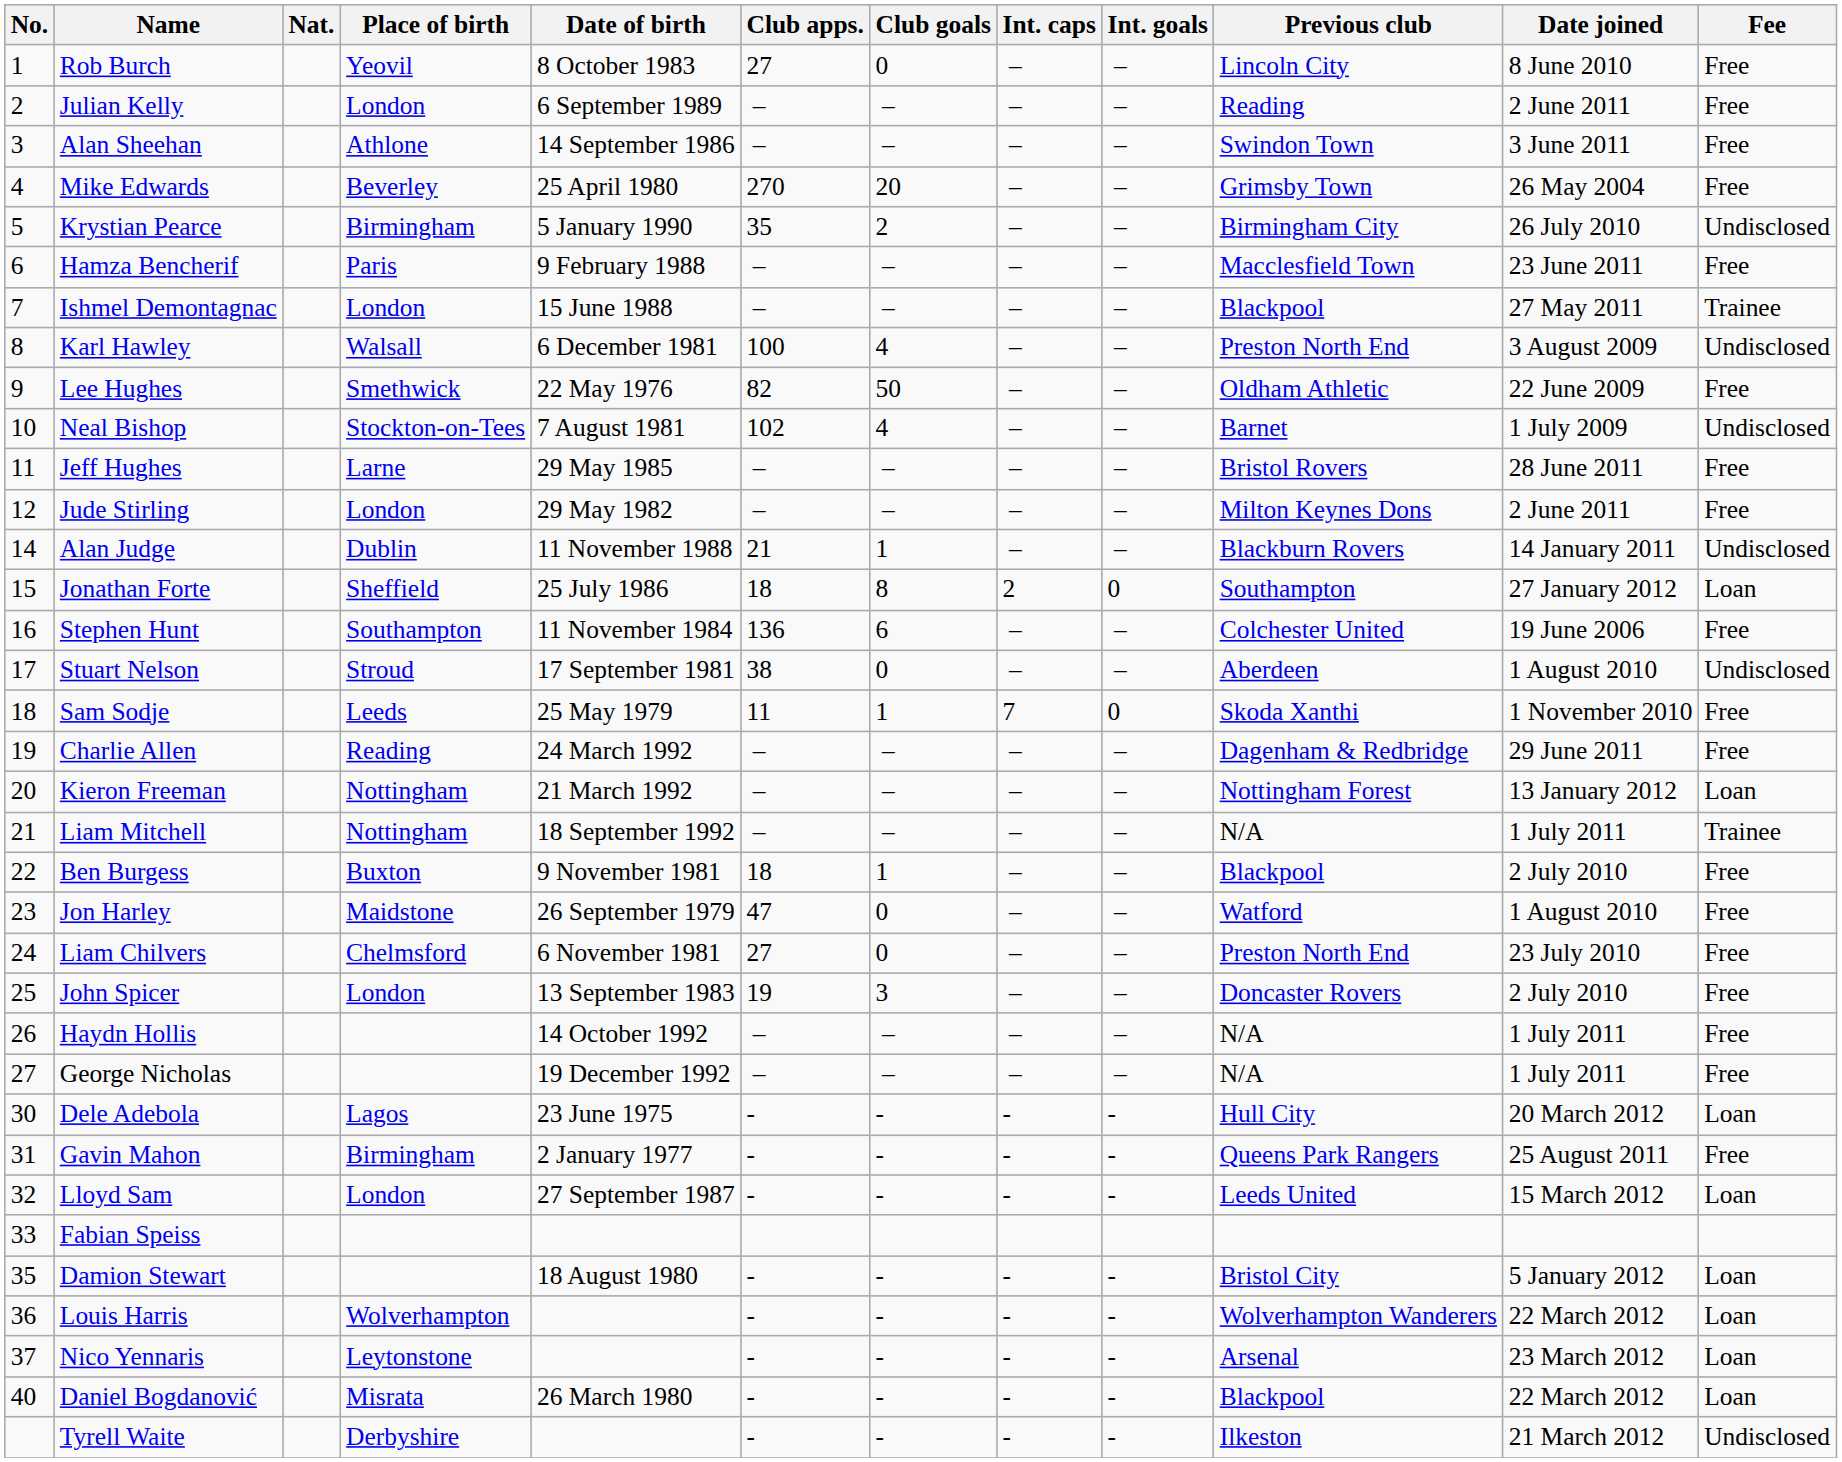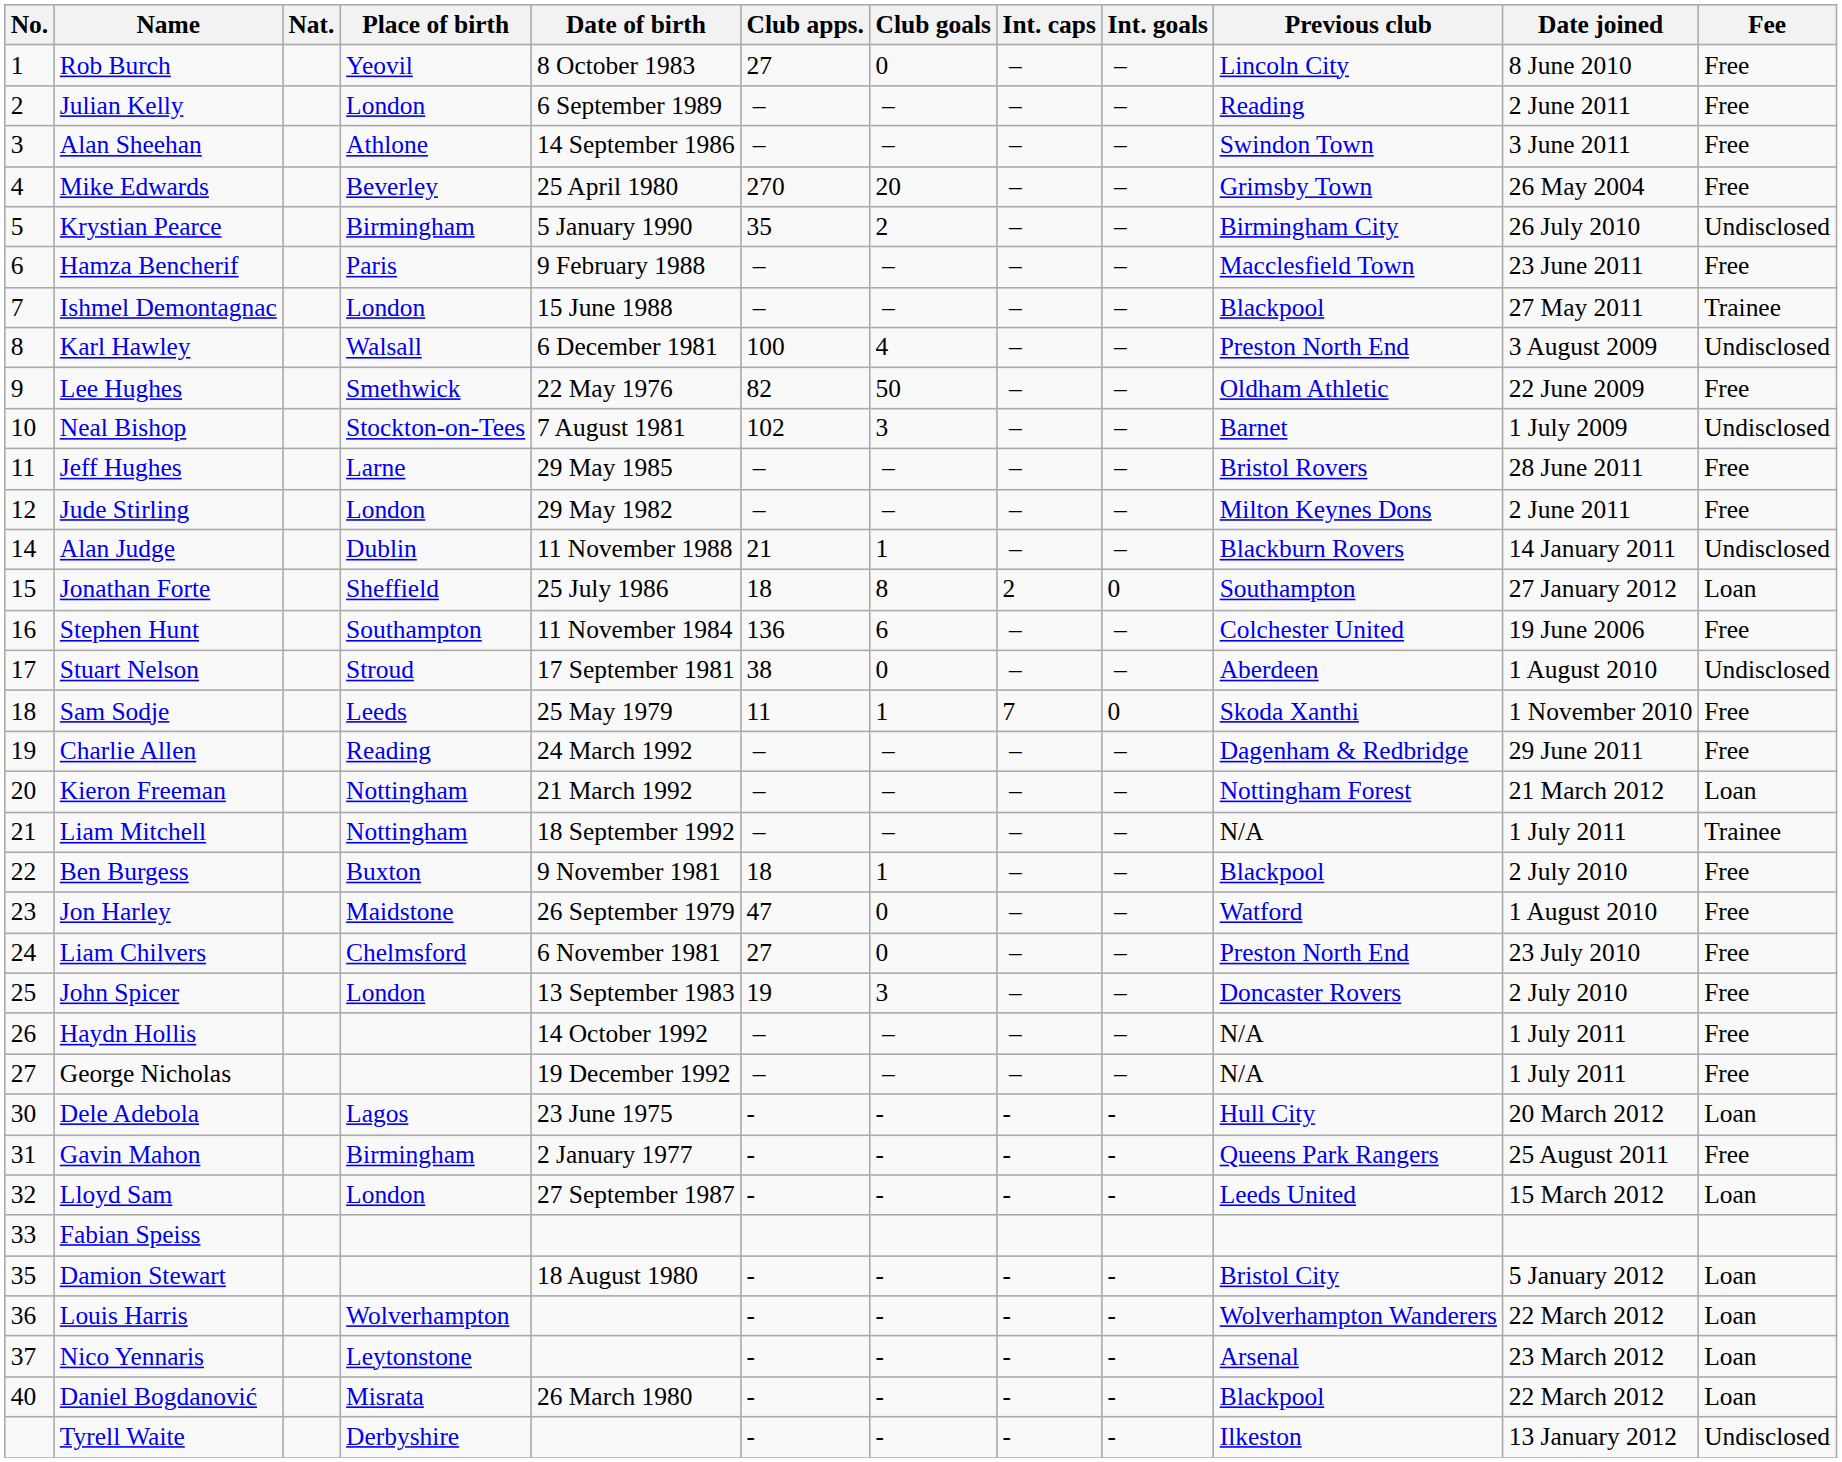Neal Bishop | Club goals: 4 -> 3
Kieron Freeman | Date joined: 13 January 2012 -> 21 March 2012
Tyrell Waite | Date joined: 21 March 2012 -> 13 January 2012
